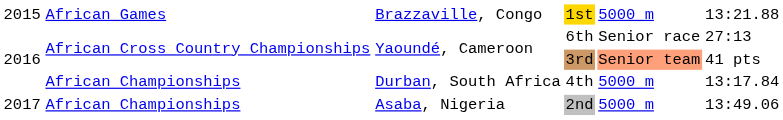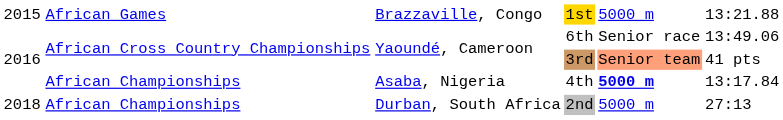6th | column 6: 27:13 -> 13:49.06
4th | column 3: Durban, South Africa -> Asaba, Nigeria
4th | column 5: normal -> bold
2nd | column 1: 2017 -> 2018
2nd | column 3: Asaba, Nigeria -> Durban, South Africa
2nd | column 6: 13:49.06 -> 27:13
